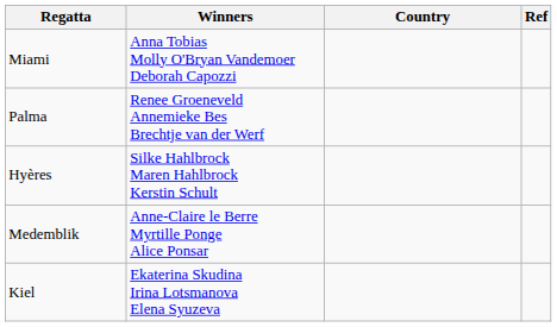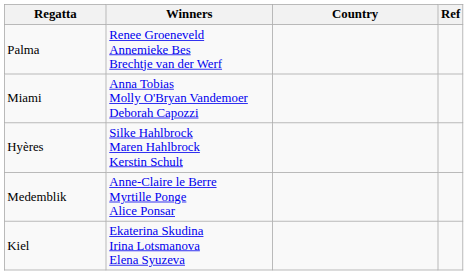rows swapped: Miami <-> Palma
